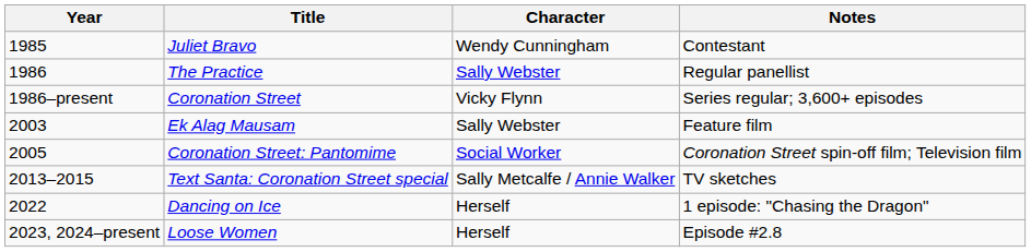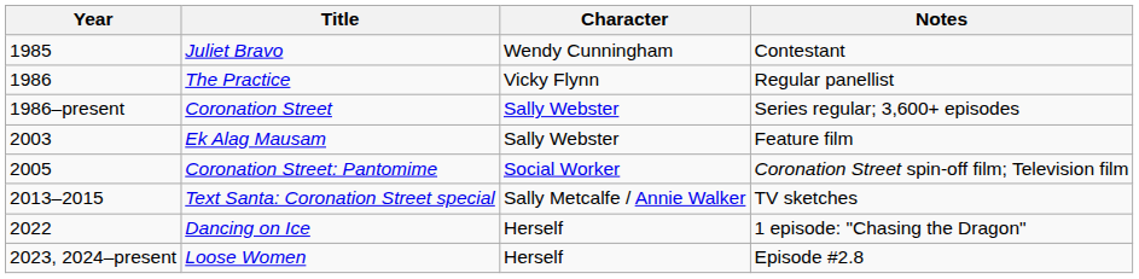The Practice | Character: Sally Webster -> Vicky Flynn
Coronation Street | Character: Vicky Flynn -> Sally Webster
